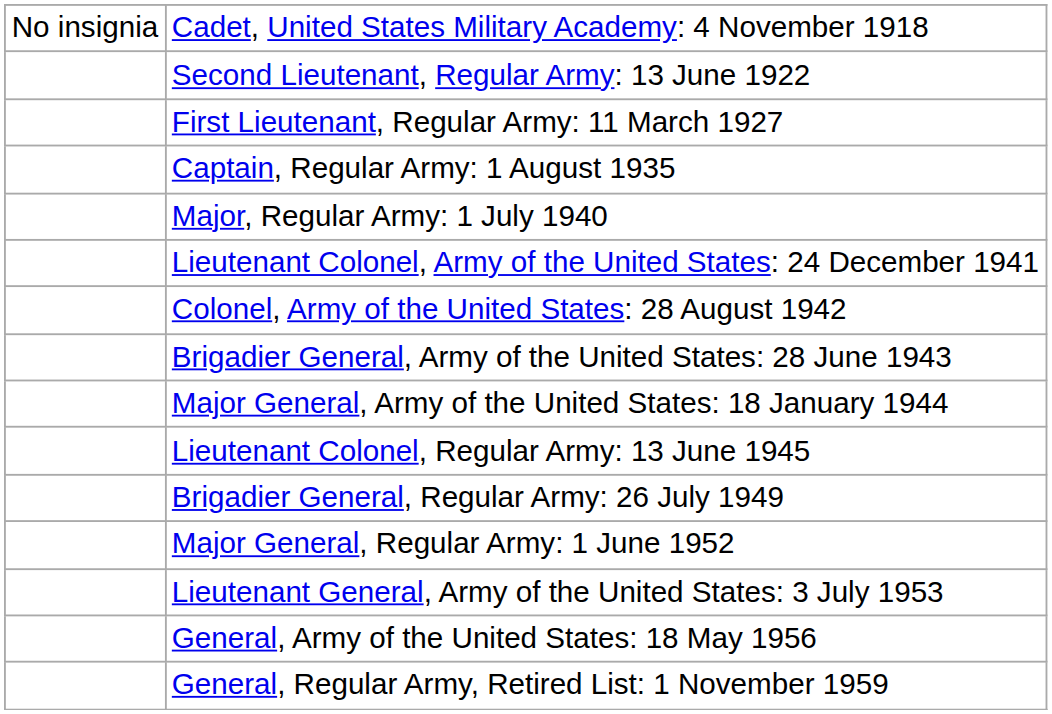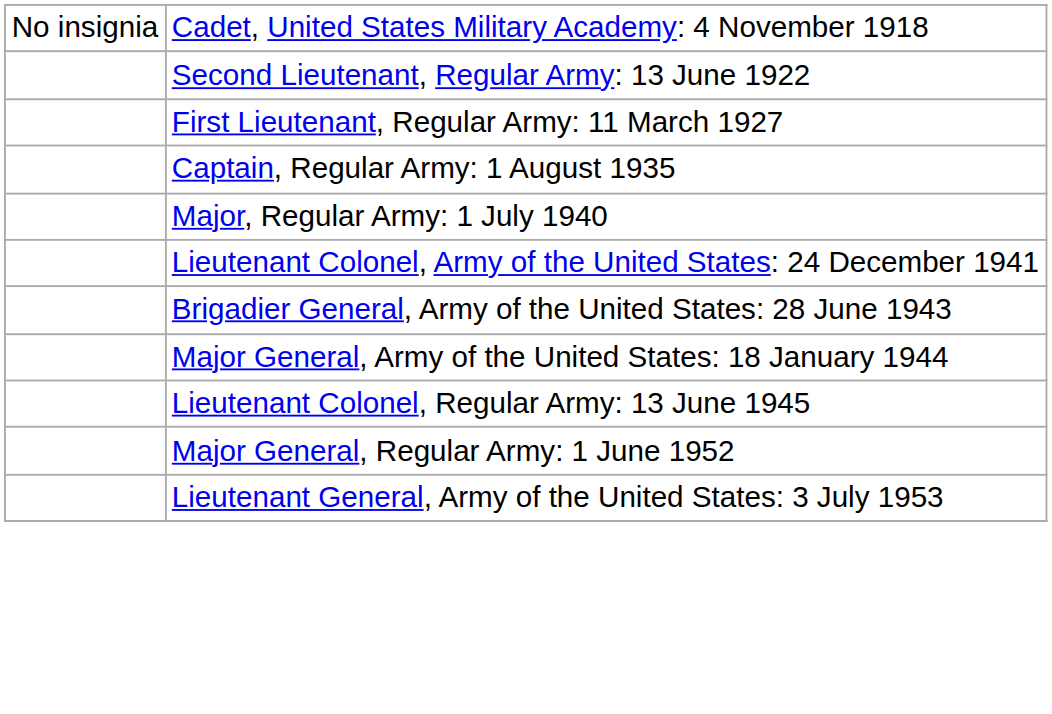- row: Colonel, Army of the United States: 28 August 1942
- row: Brigadier General, Regular Army: 26 July 1949
- row: General, Army of the United States: 18 May 1956
- row: General, Regular Army, Retired List: 1 November 1959
